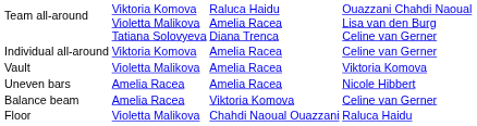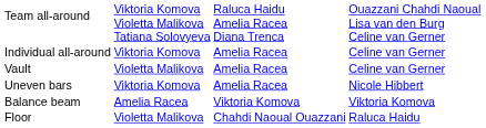Vault | column 4: Viktoria Komova -> Celine van Gerner
Uneven bars | column 2: Amelia Racea -> Viktoria Komova
Balance beam | column 4: Celine van Gerner -> Viktoria Komova
